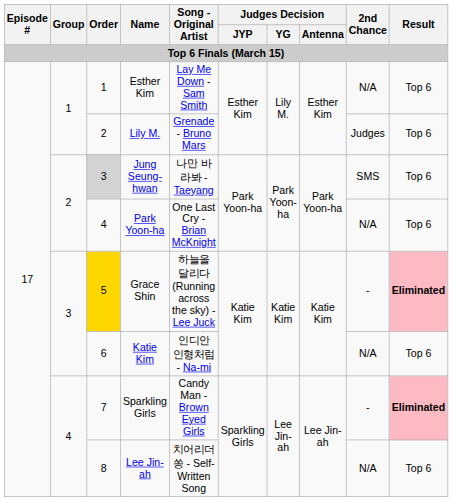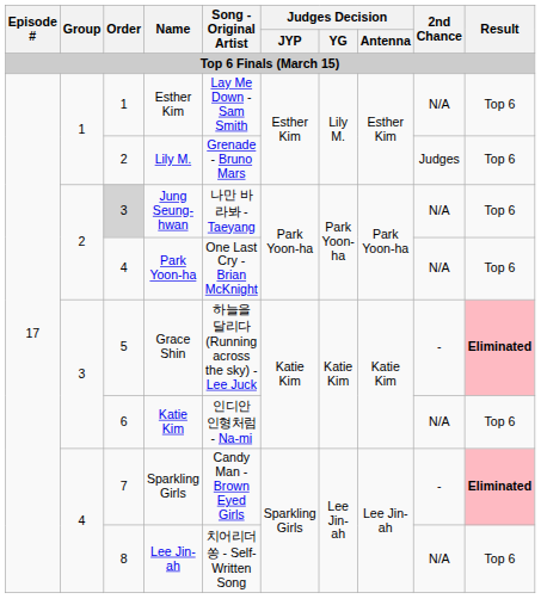Jung Seung-hwan | 2nd Chance: SMS -> N/A
Grace Shin | Order: gold background -> no background
